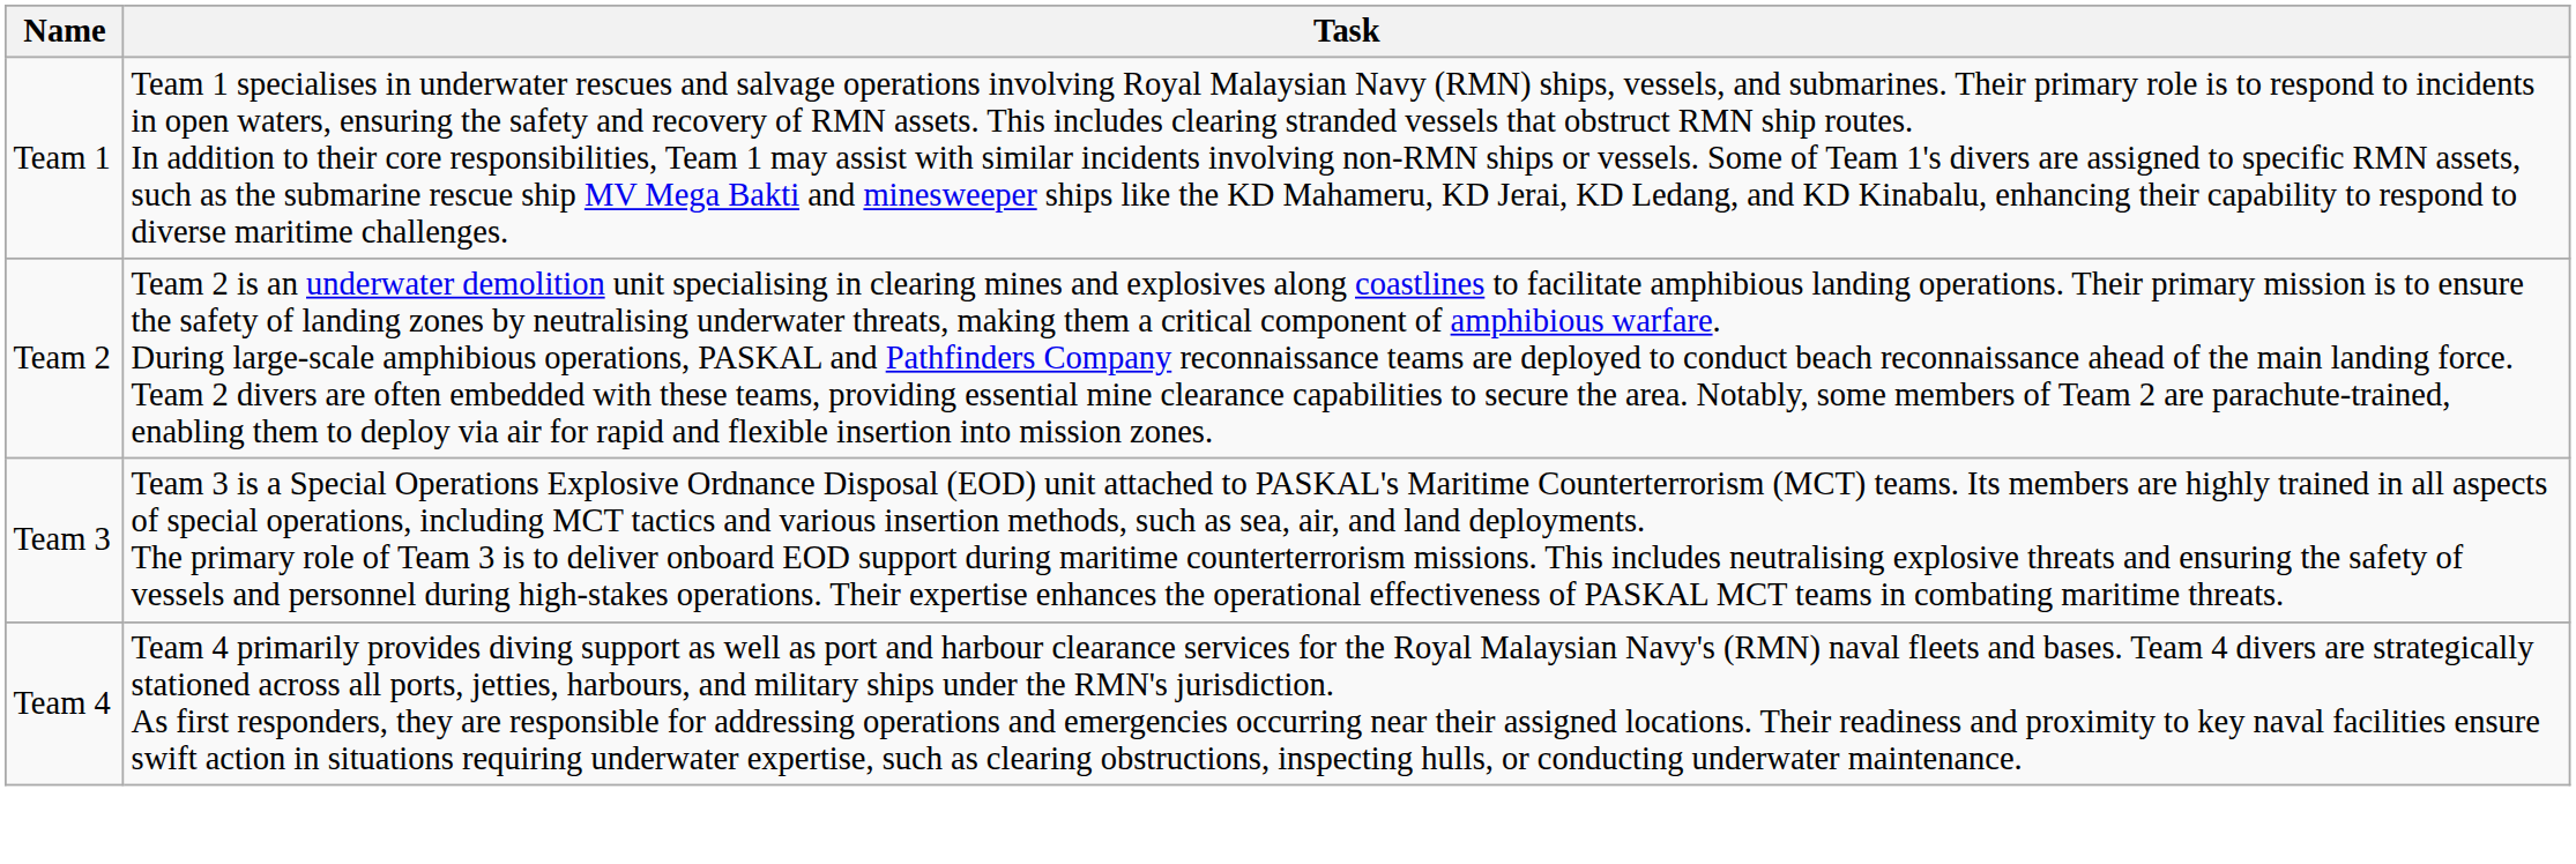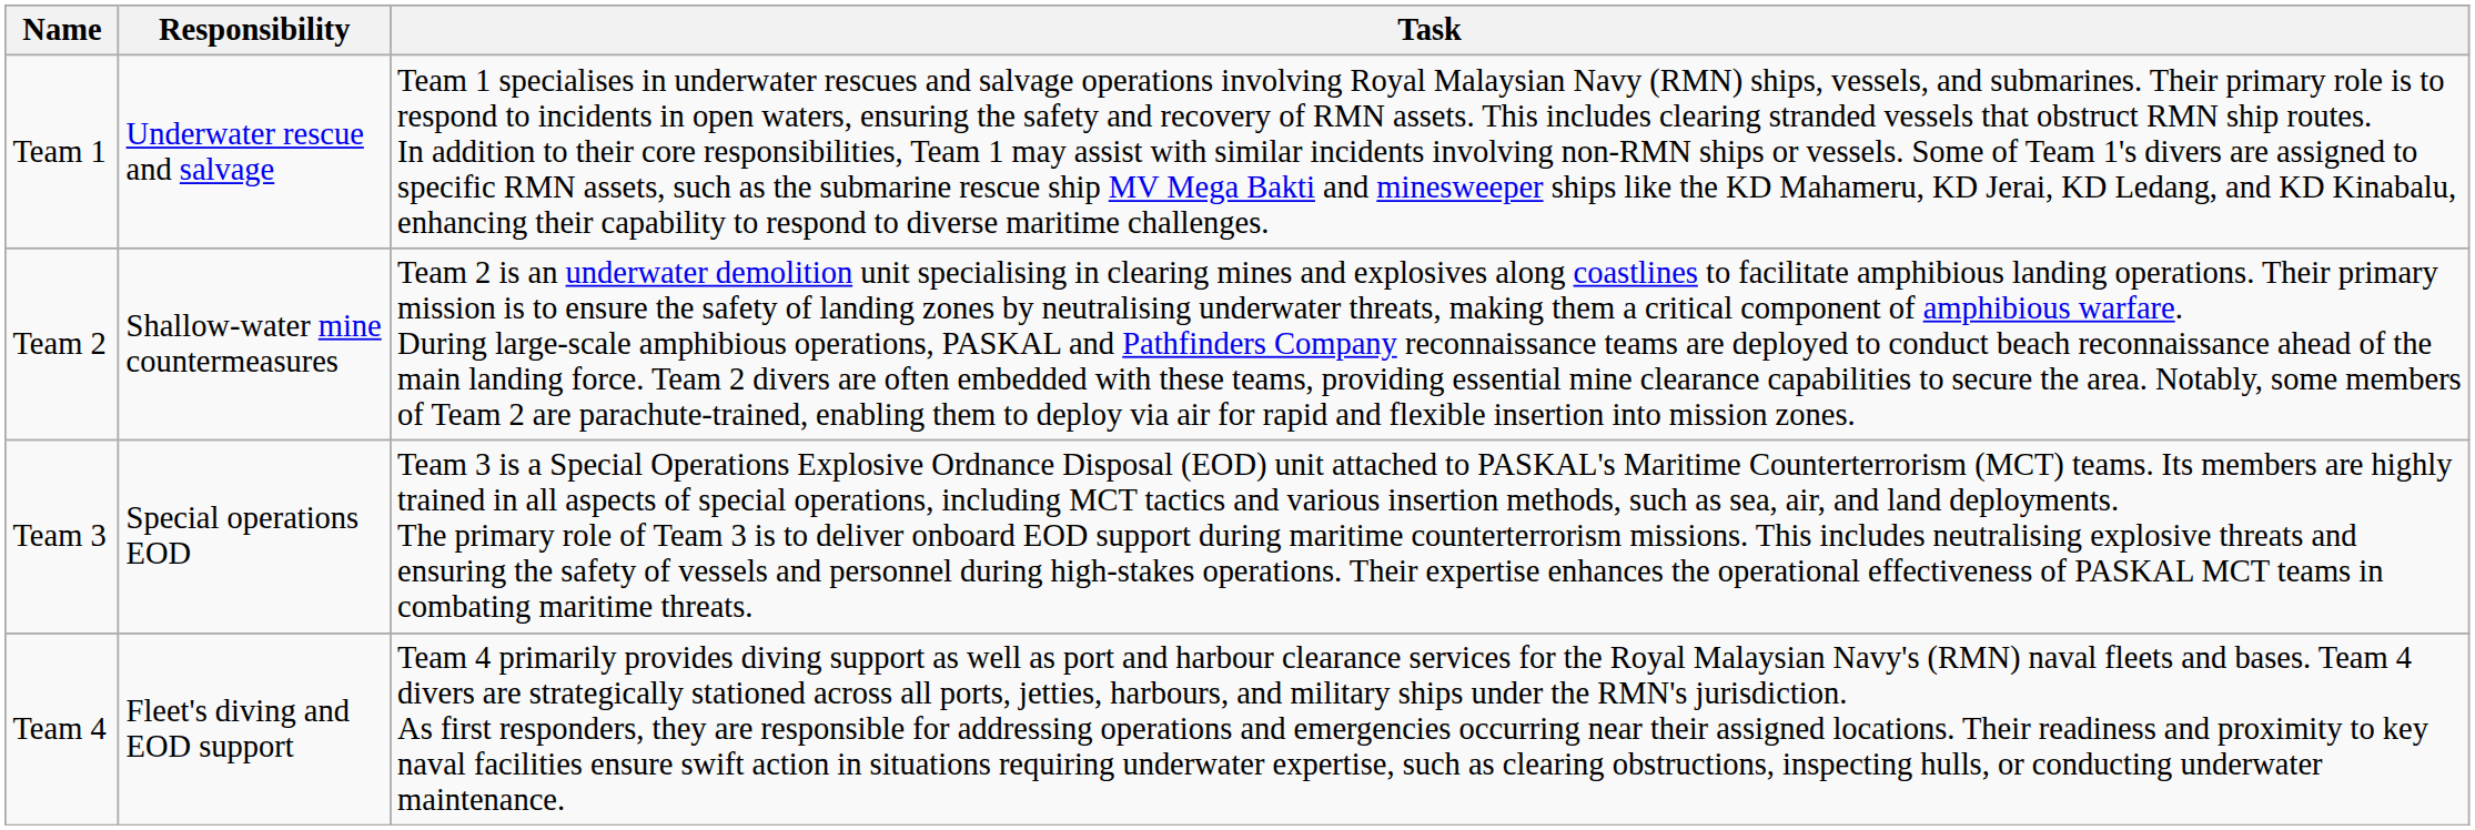+ column: Responsibility | Underwater rescue and salvage | Shallow-water mine countermeasures | Special operations EOD | Fleet's diving and EOD support
